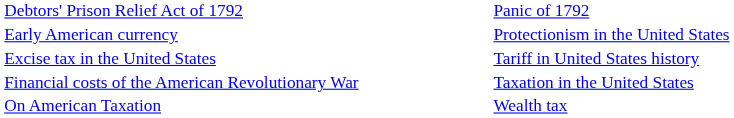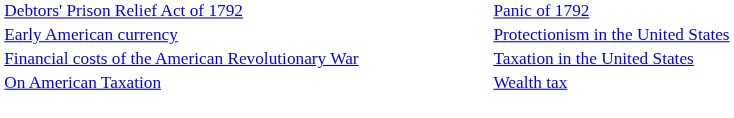- row: Excise tax in the United States | Tariff in United States history
